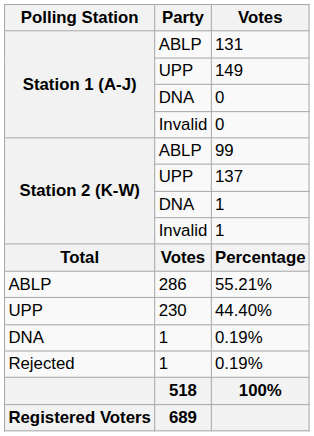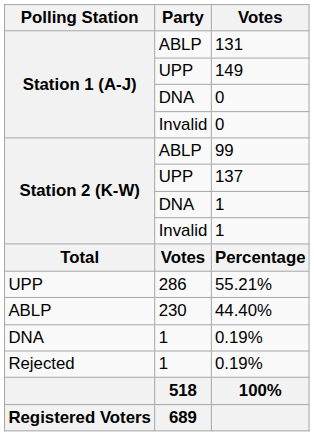55.21% | Polling Station: ABLP -> UPP
44.40% | Polling Station: UPP -> ABLP
